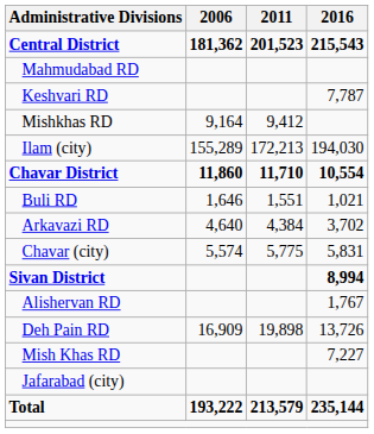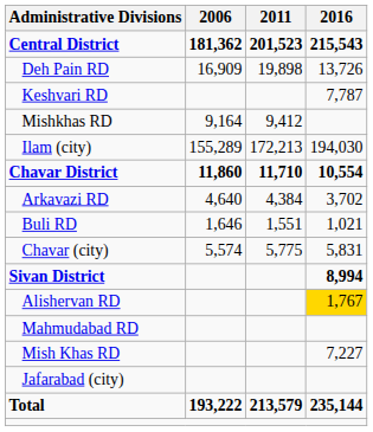rows swapped: Deh Pain RD <-> Mahmudabad RD
rows swapped: Arkavazi RD <-> Buli RD
Alishervan RD | 2016: no background -> gold background
